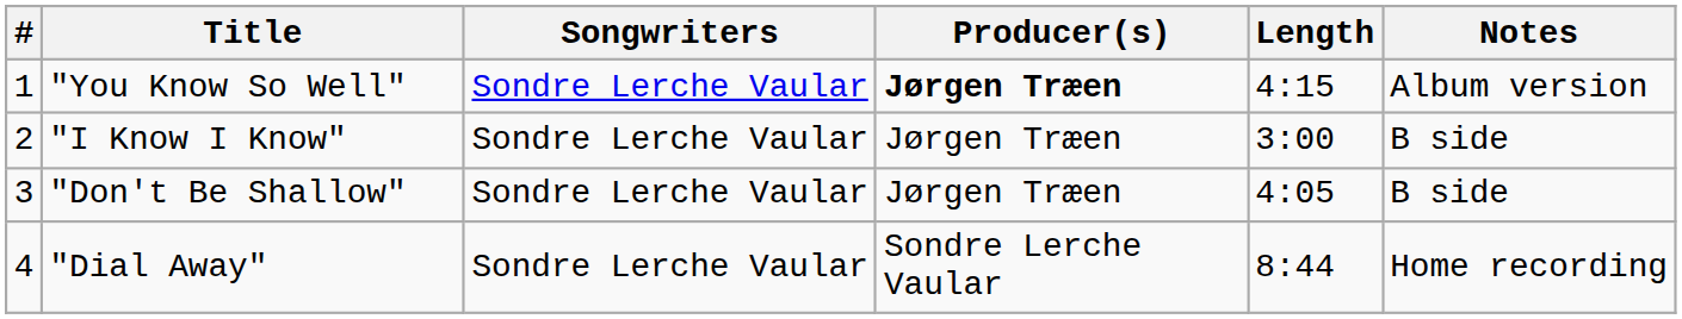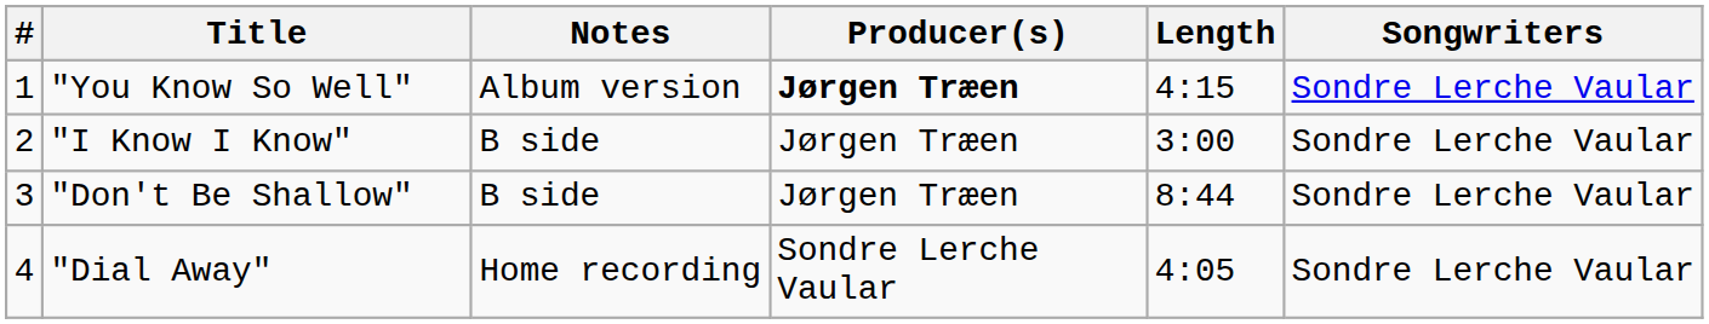columns swapped: Songwriters <-> Notes
"Don't Be Shallow" | Length: 4:05 -> 8:44
"Dial Away" | Length: 8:44 -> 4:05
